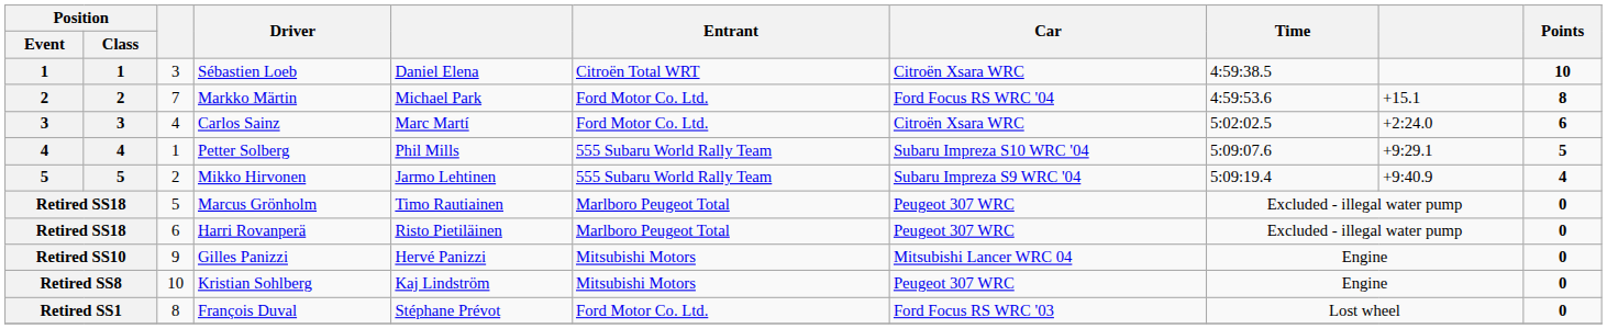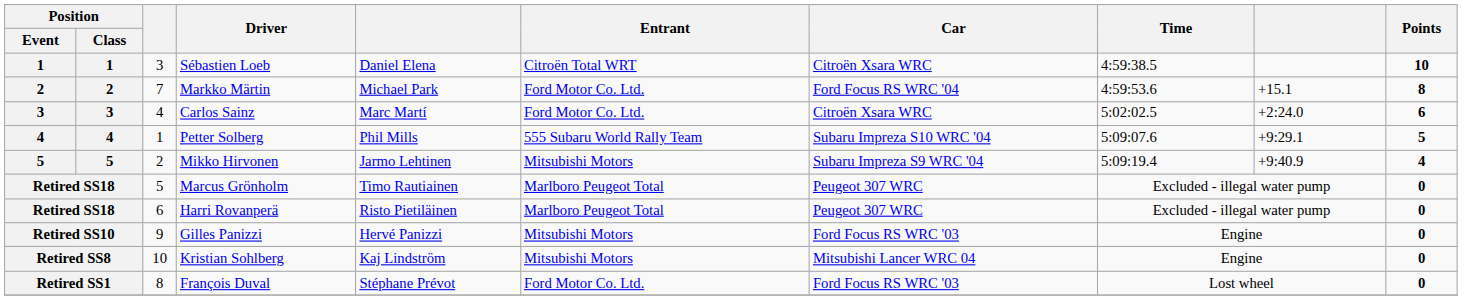Mikko Hirvonen | Entrant: 555 Subaru World Rally Team -> Mitsubishi Motors
Gilles Panizzi | Car: Mitsubishi Lancer WRC 04 -> Ford Focus RS WRC '03
Kristian Sohlberg | Car: Peugeot 307 WRC -> Mitsubishi Lancer WRC 04
